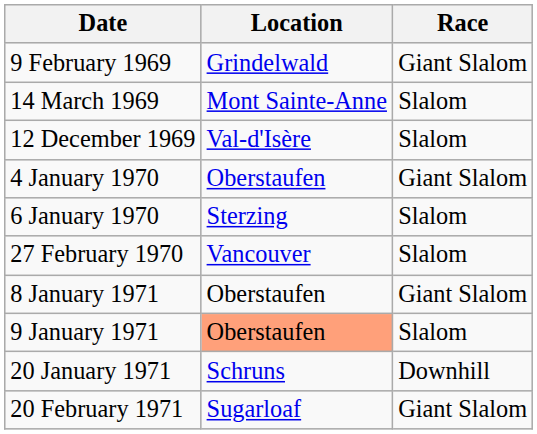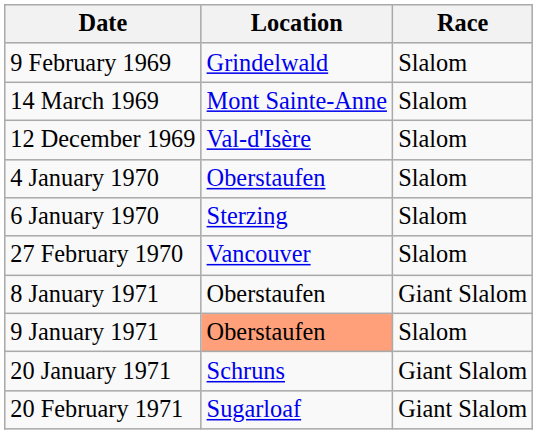9 February 1969 | Race: Giant Slalom -> Slalom
4 January 1970 | Race: Giant Slalom -> Slalom
20 January 1971 | Race: Downhill -> Giant Slalom
